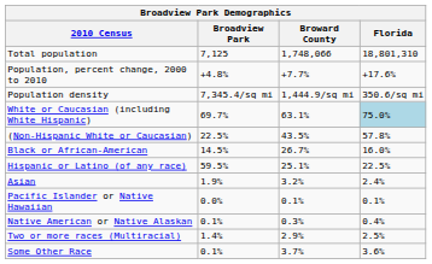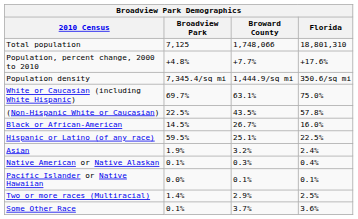White or Caucasian (including White Hispanic) | Florida: lightblue background -> no background
rows swapped: Native American or Native Alaskan <-> Pacific Islander or Native Hawaiian
